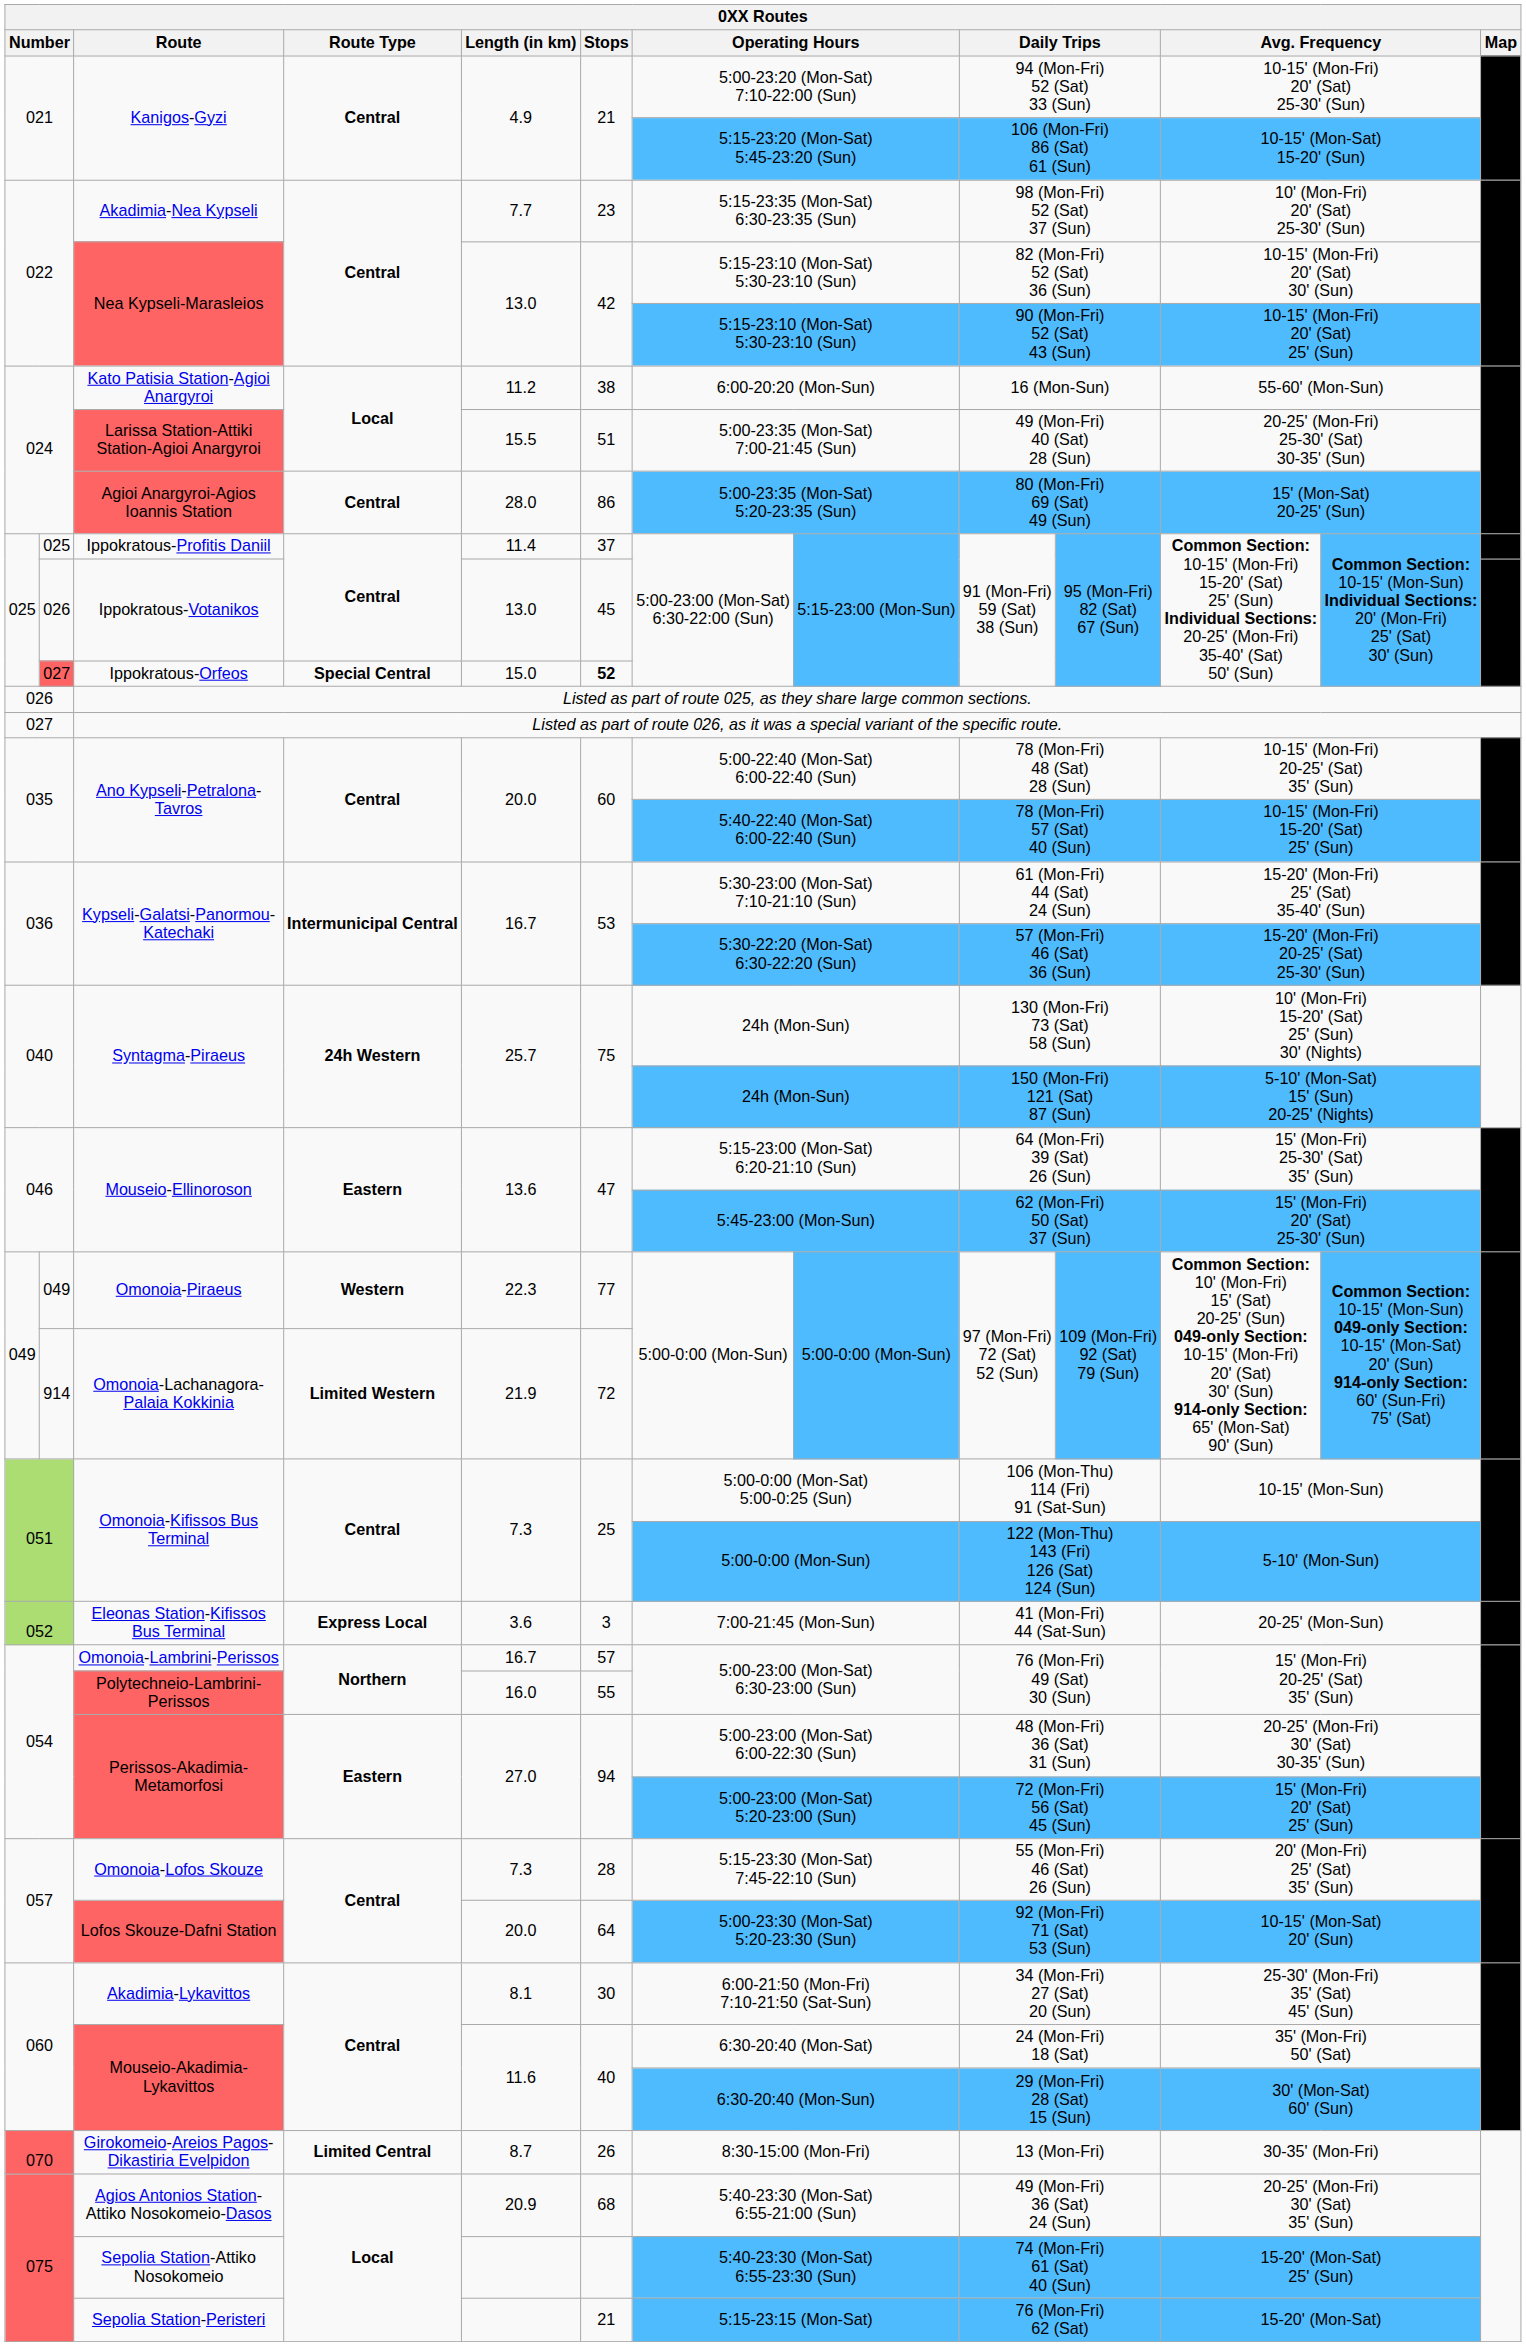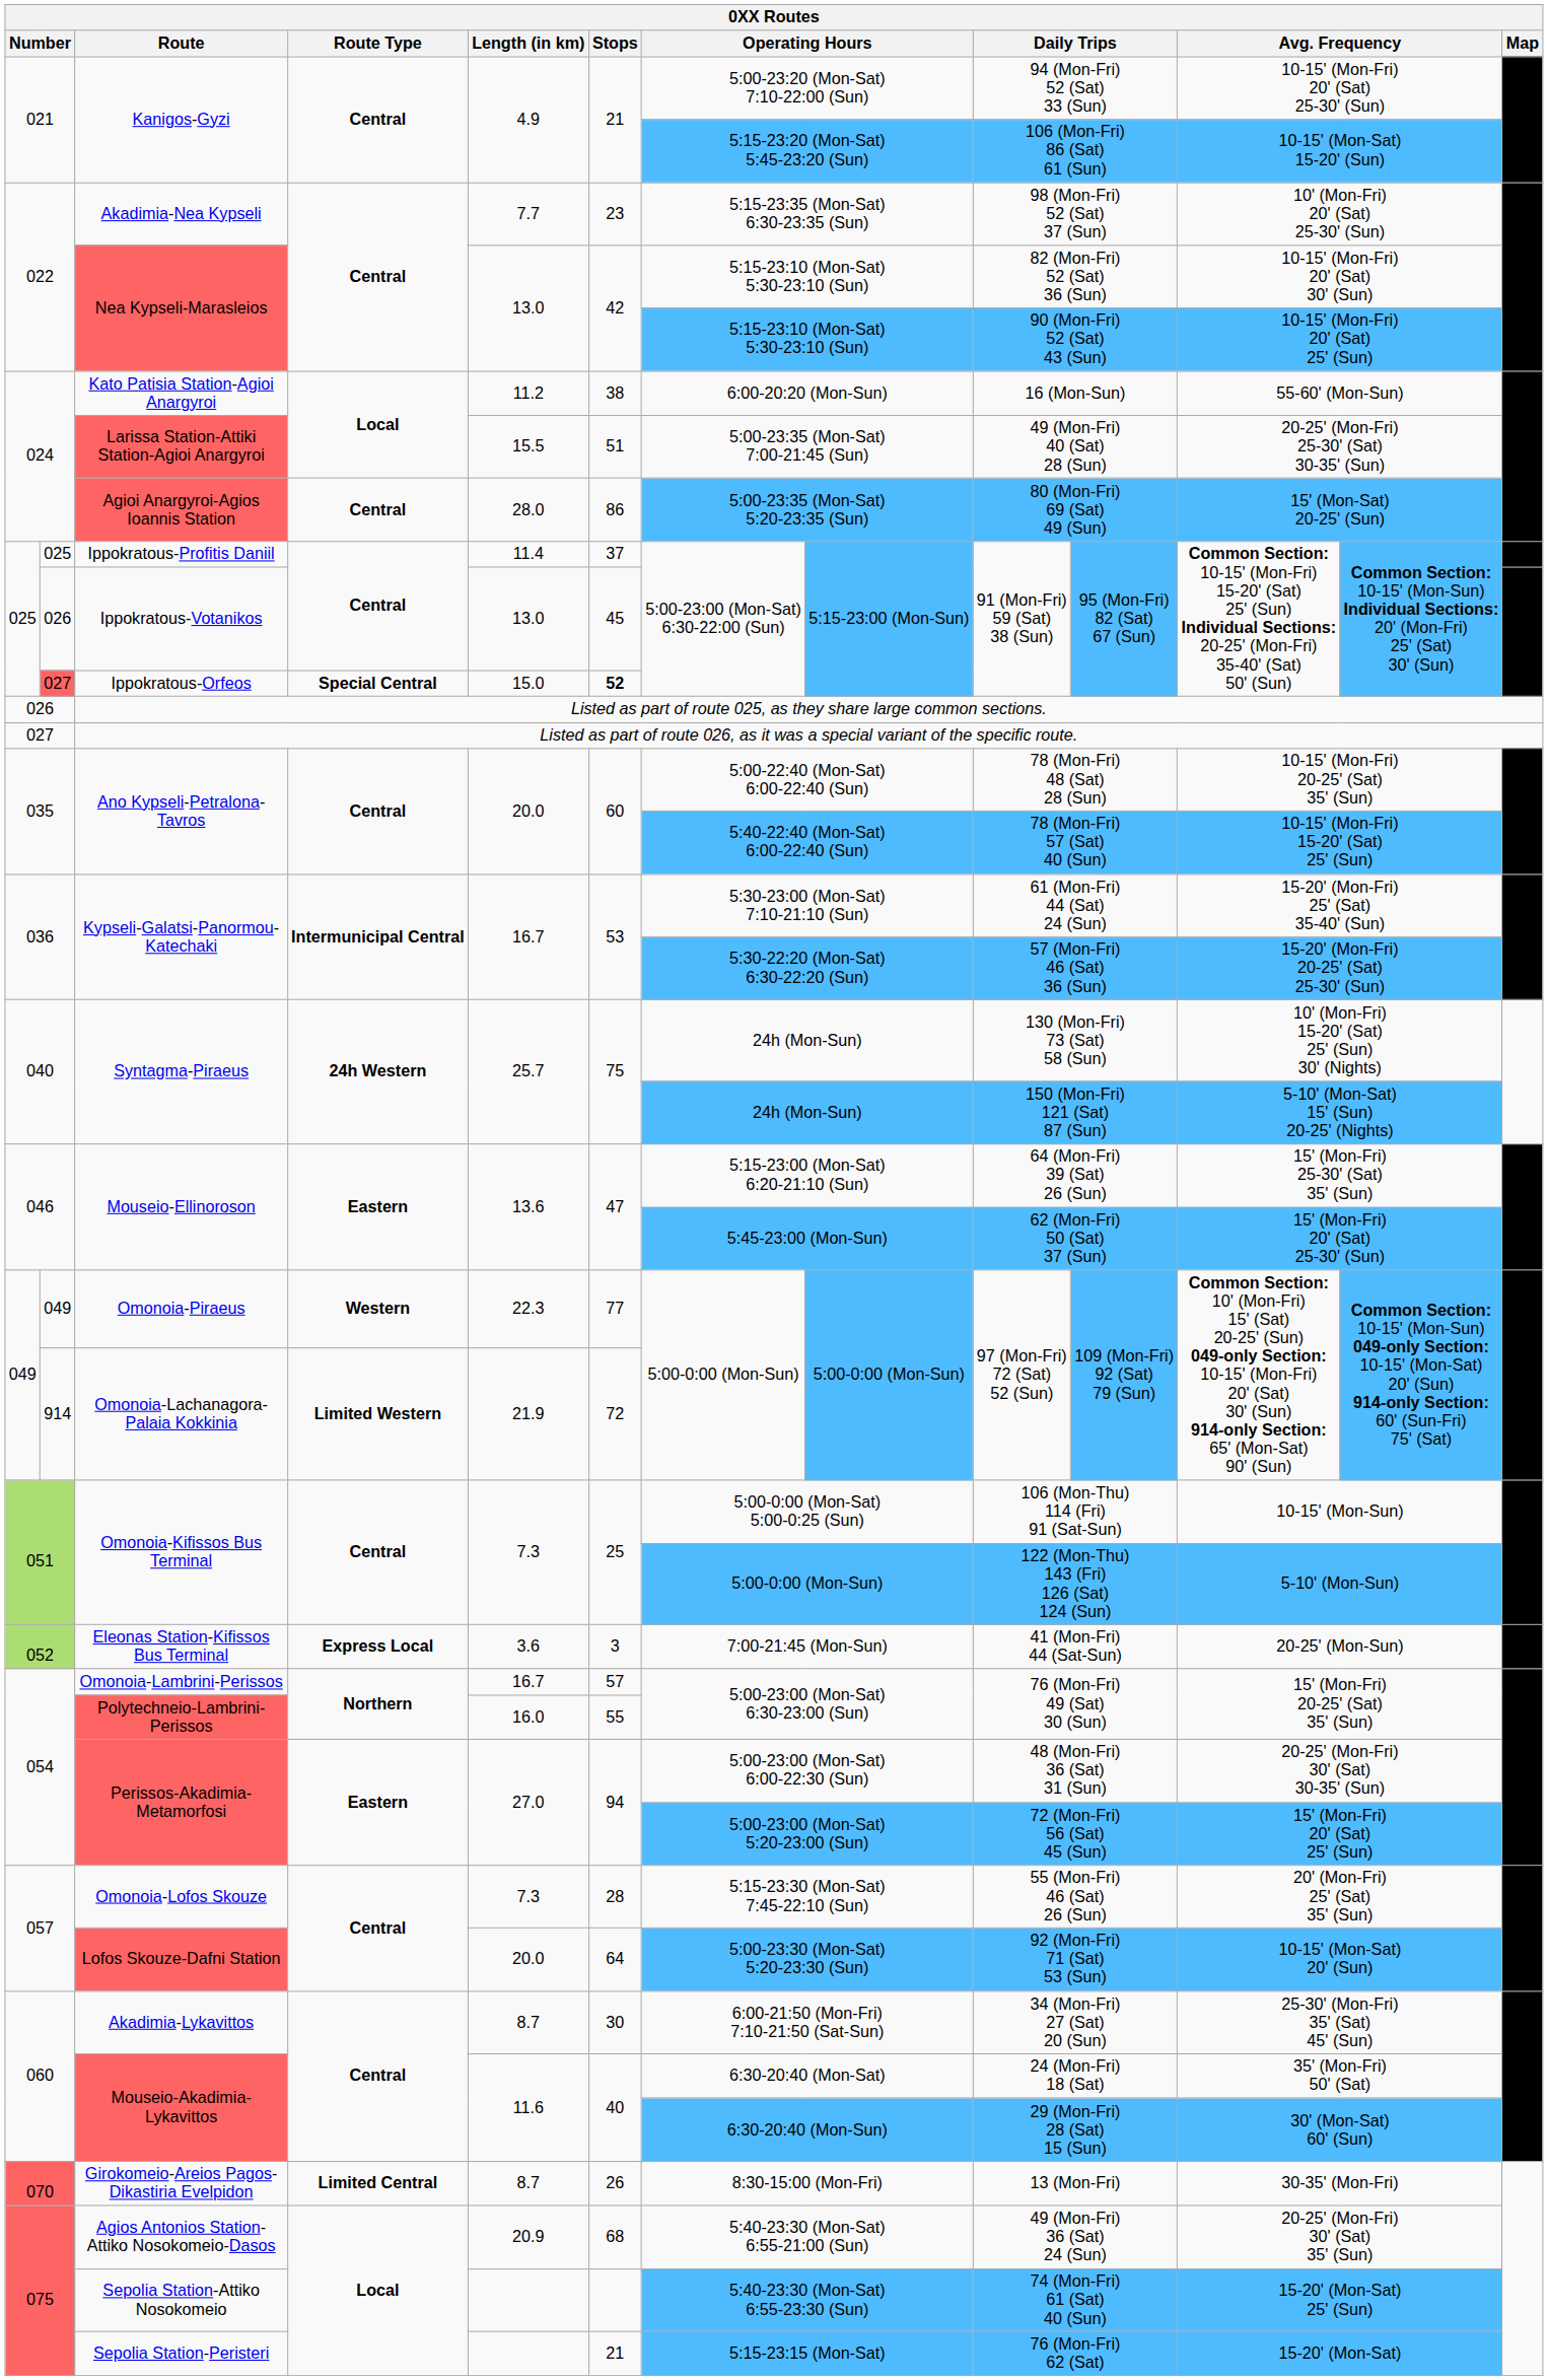Akadimia-Lykavittos | Length (in km): 8.1 -> 8.7
